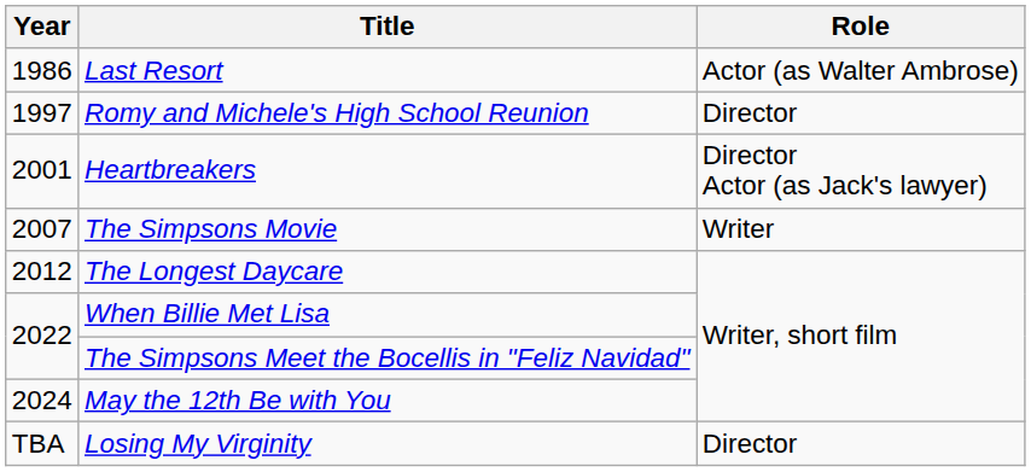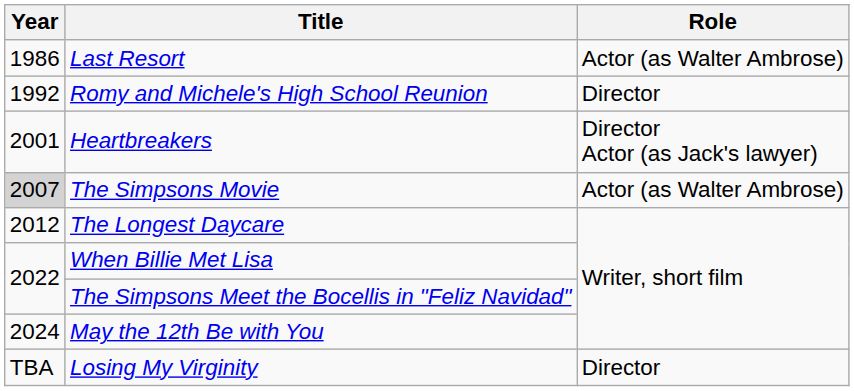Romy and Michele's High School Reunion | Year: 1997 -> 1992
The Simpsons Movie | Year: no background -> lightgrey background
The Simpsons Movie | Role: Writer -> Actor (as Walter Ambrose)
